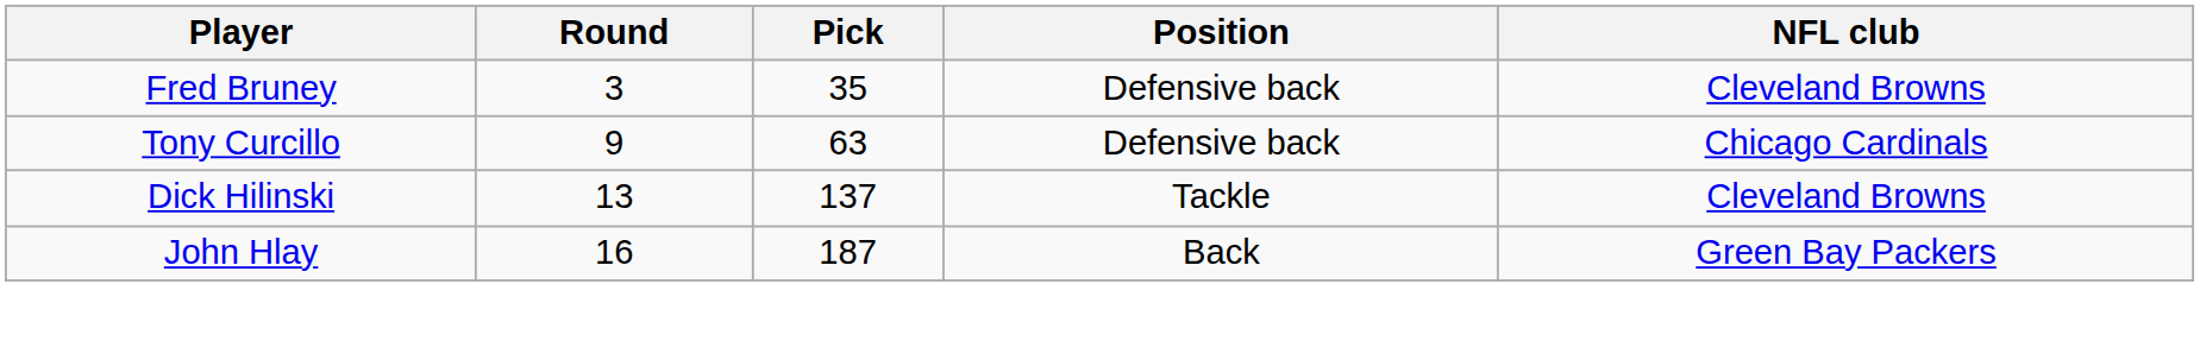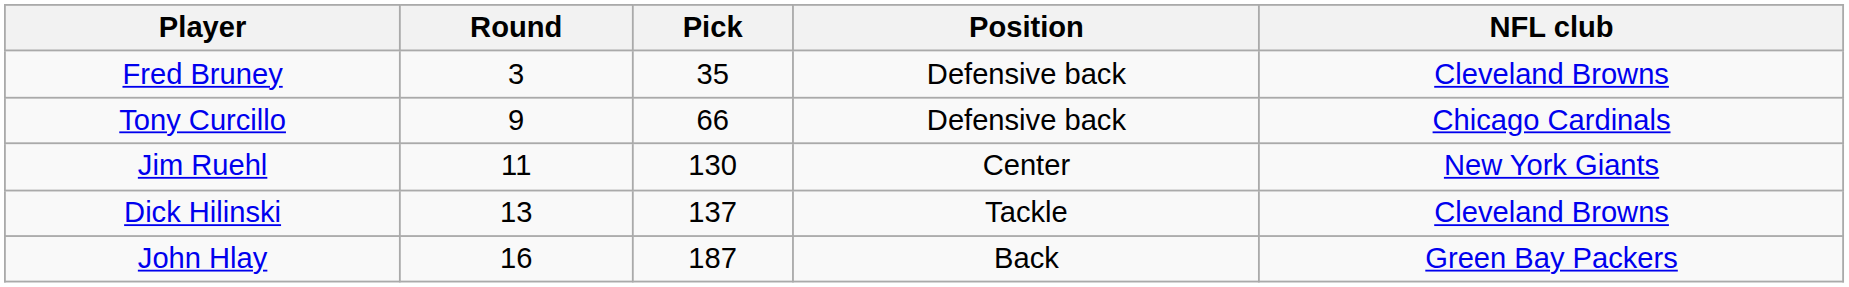Tony Curcillo | Pick: 63 -> 66
+ row: Jim Ruehl | 11 | 130 | Center | New York Giants
